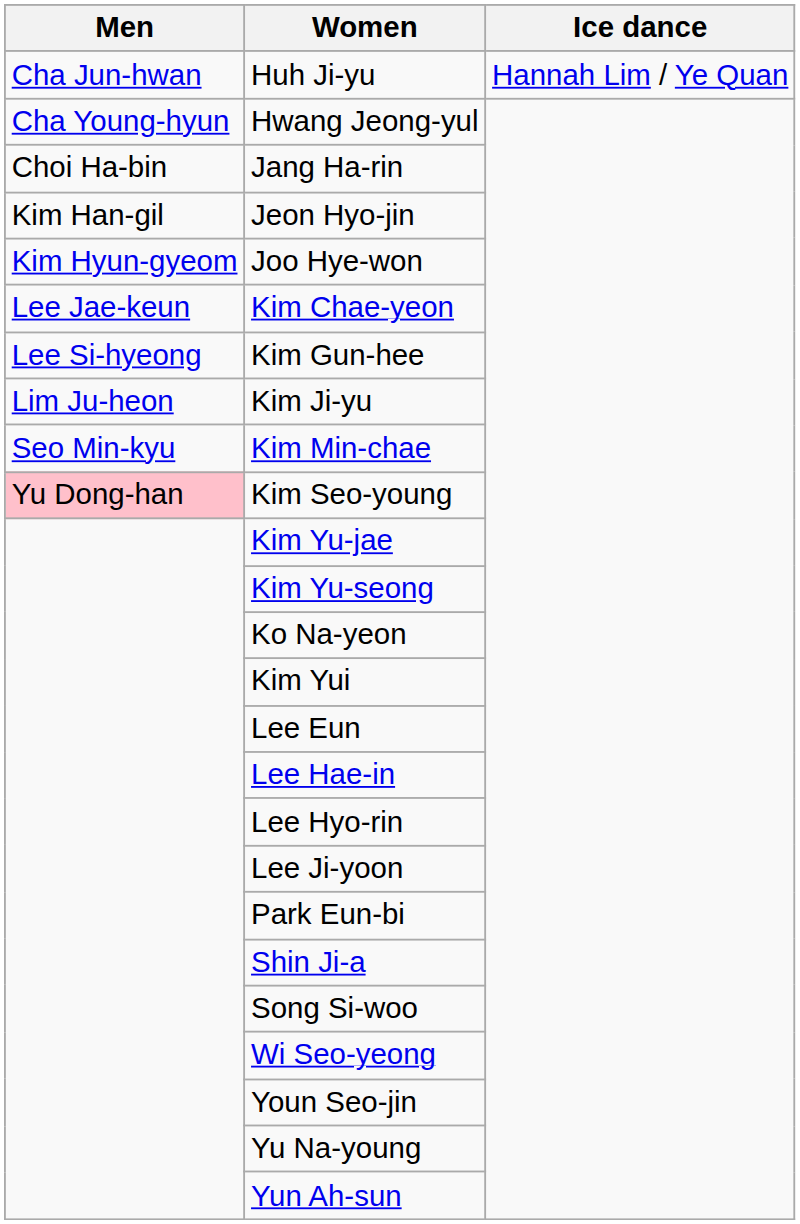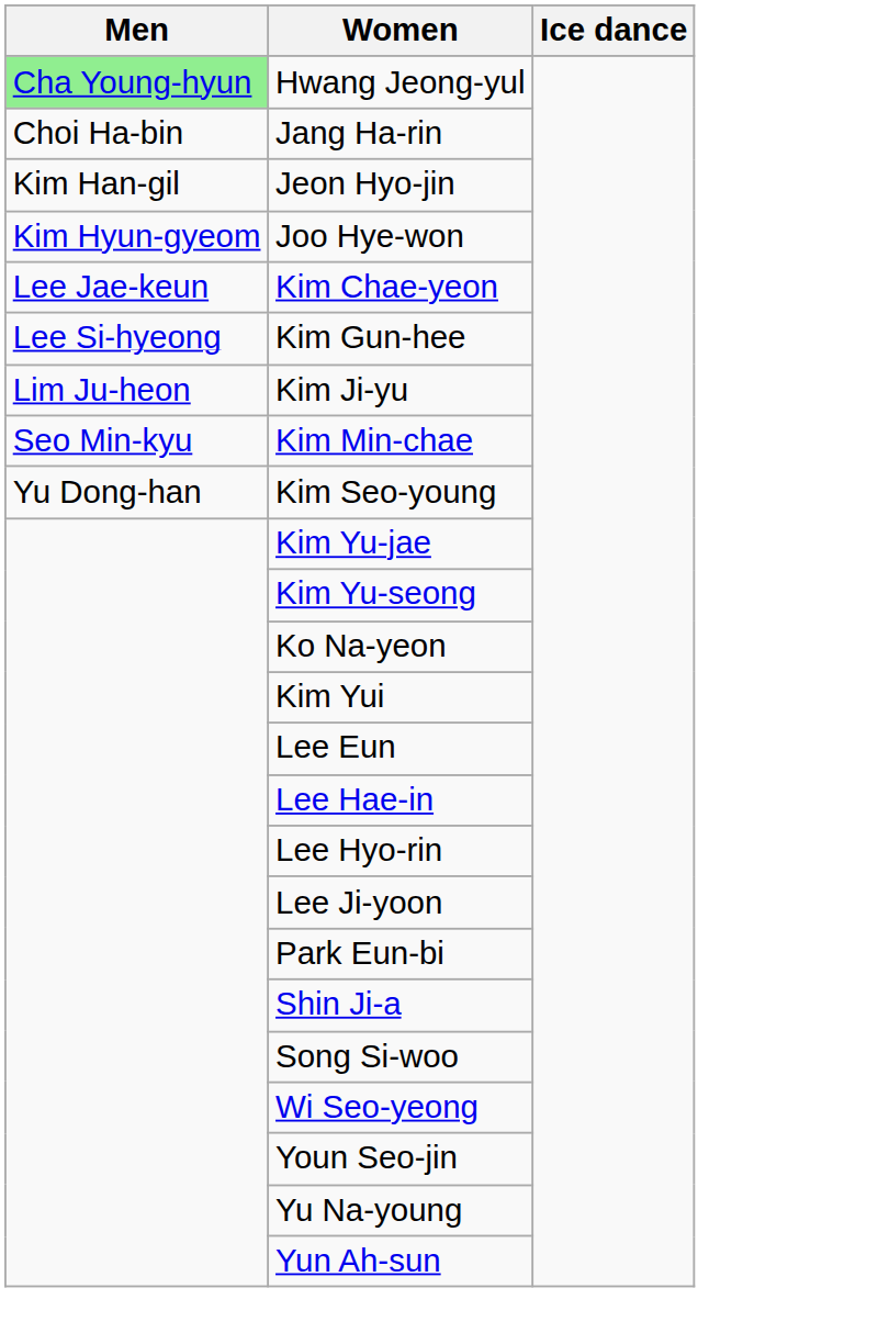- row: Cha Jun-hwan | Huh Ji-yu | Hannah Lim / Ye Quan
Hwang Jeong-yul | Men: no background -> lightgreen background
Kim Seo-young | Men: pink background -> no background
